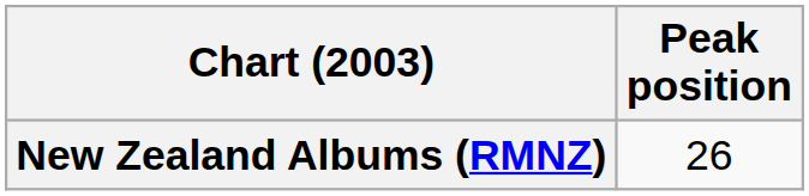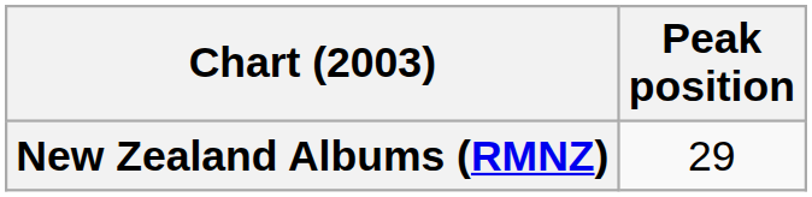New Zealand Albums (RMNZ) | Peak position: 26 -> 29
